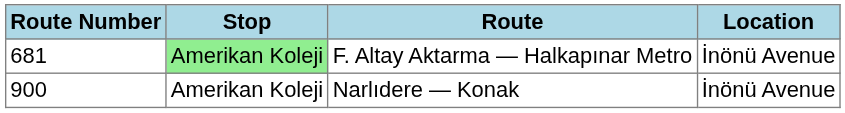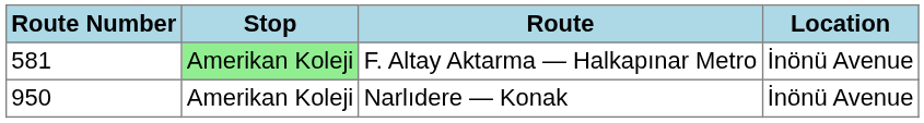F. Altay Aktarma — Halkapınar Metro | Route Number: 681 -> 581
Narlıdere — Konak | Route Number: 900 -> 950
